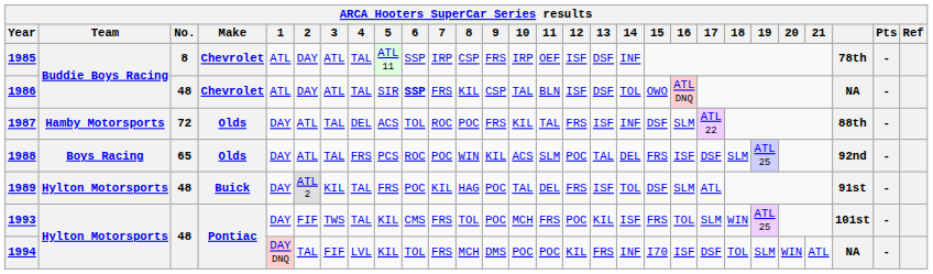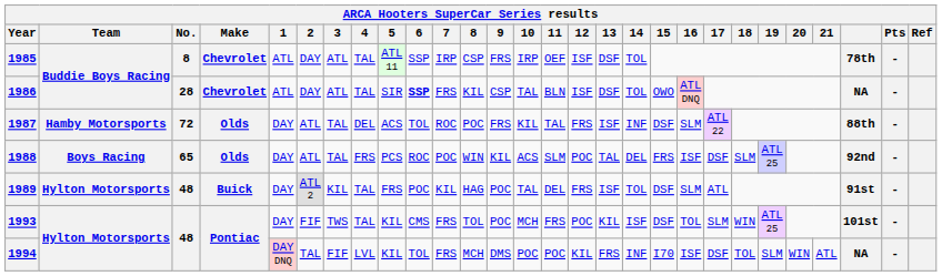1985 | 14: INF -> TOL
1986 | No.: 48 -> 28
1993 | 15: FRS -> DSF
